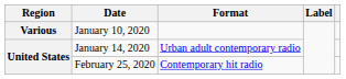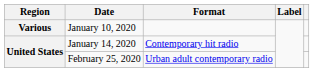January 14, 2020 | Format: Urban adult contemporary radio -> Contemporary hit radio
February 25, 2020 | Format: Contemporary hit radio -> Urban adult contemporary radio
